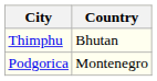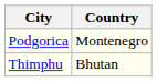rows swapped: Podgorica <-> Thimphu
